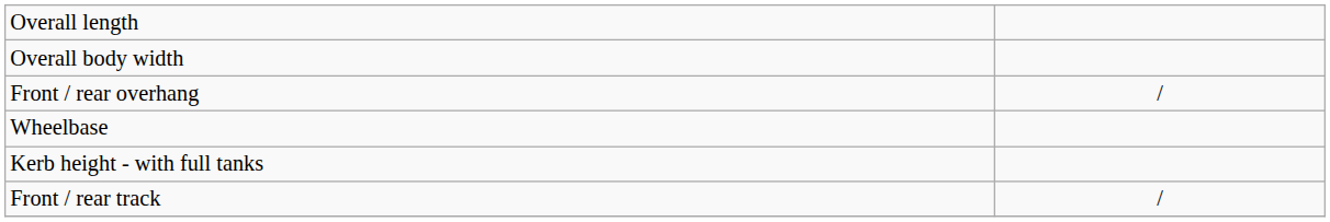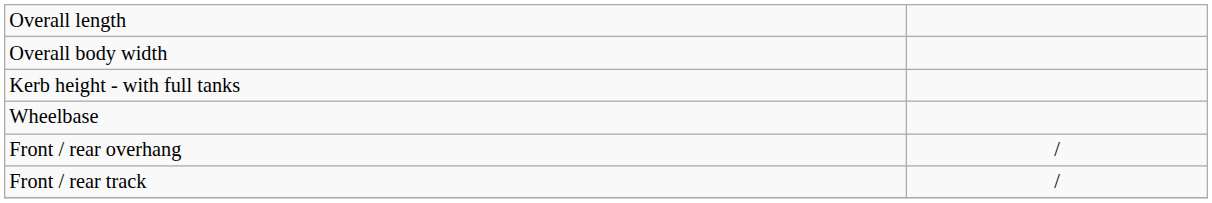rows swapped: Kerb height - with full tanks <-> Front / rear overhang
